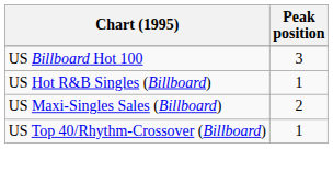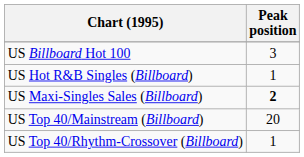US Maxi-Singles Sales (Billboard) | Peak position: normal -> bold
+ row: US Top 40/Mainstream (Billboard) | 20
